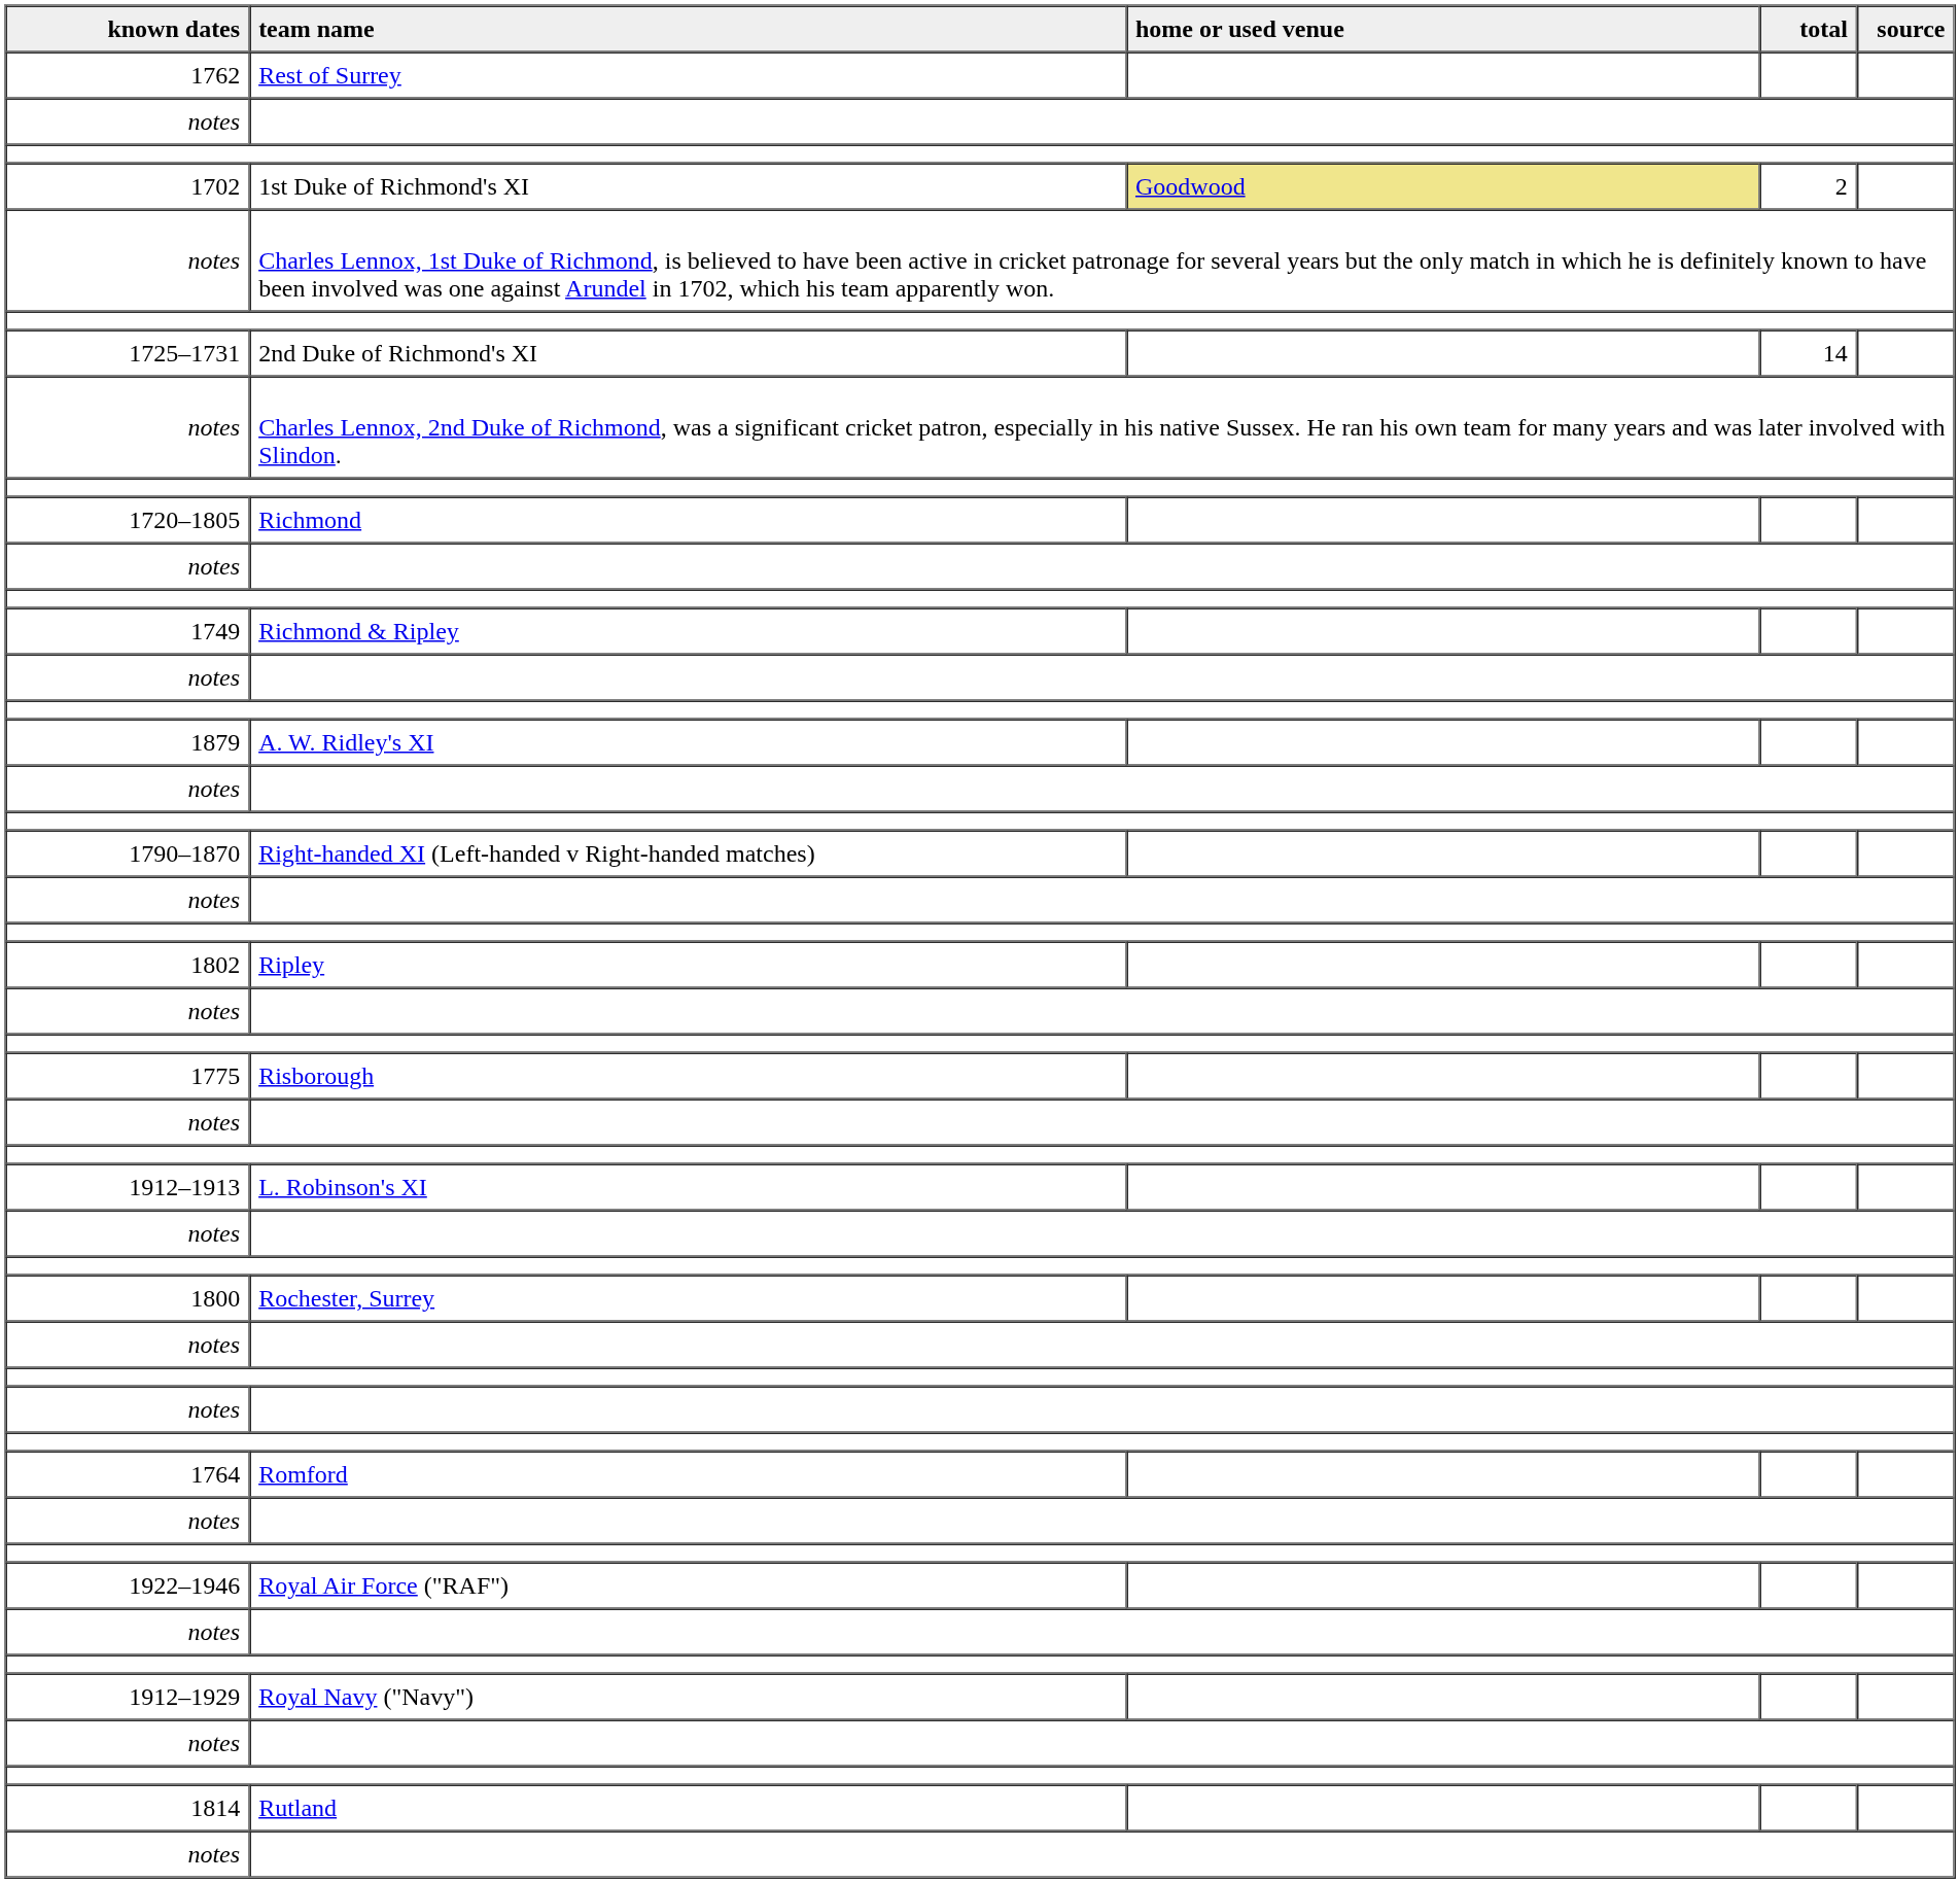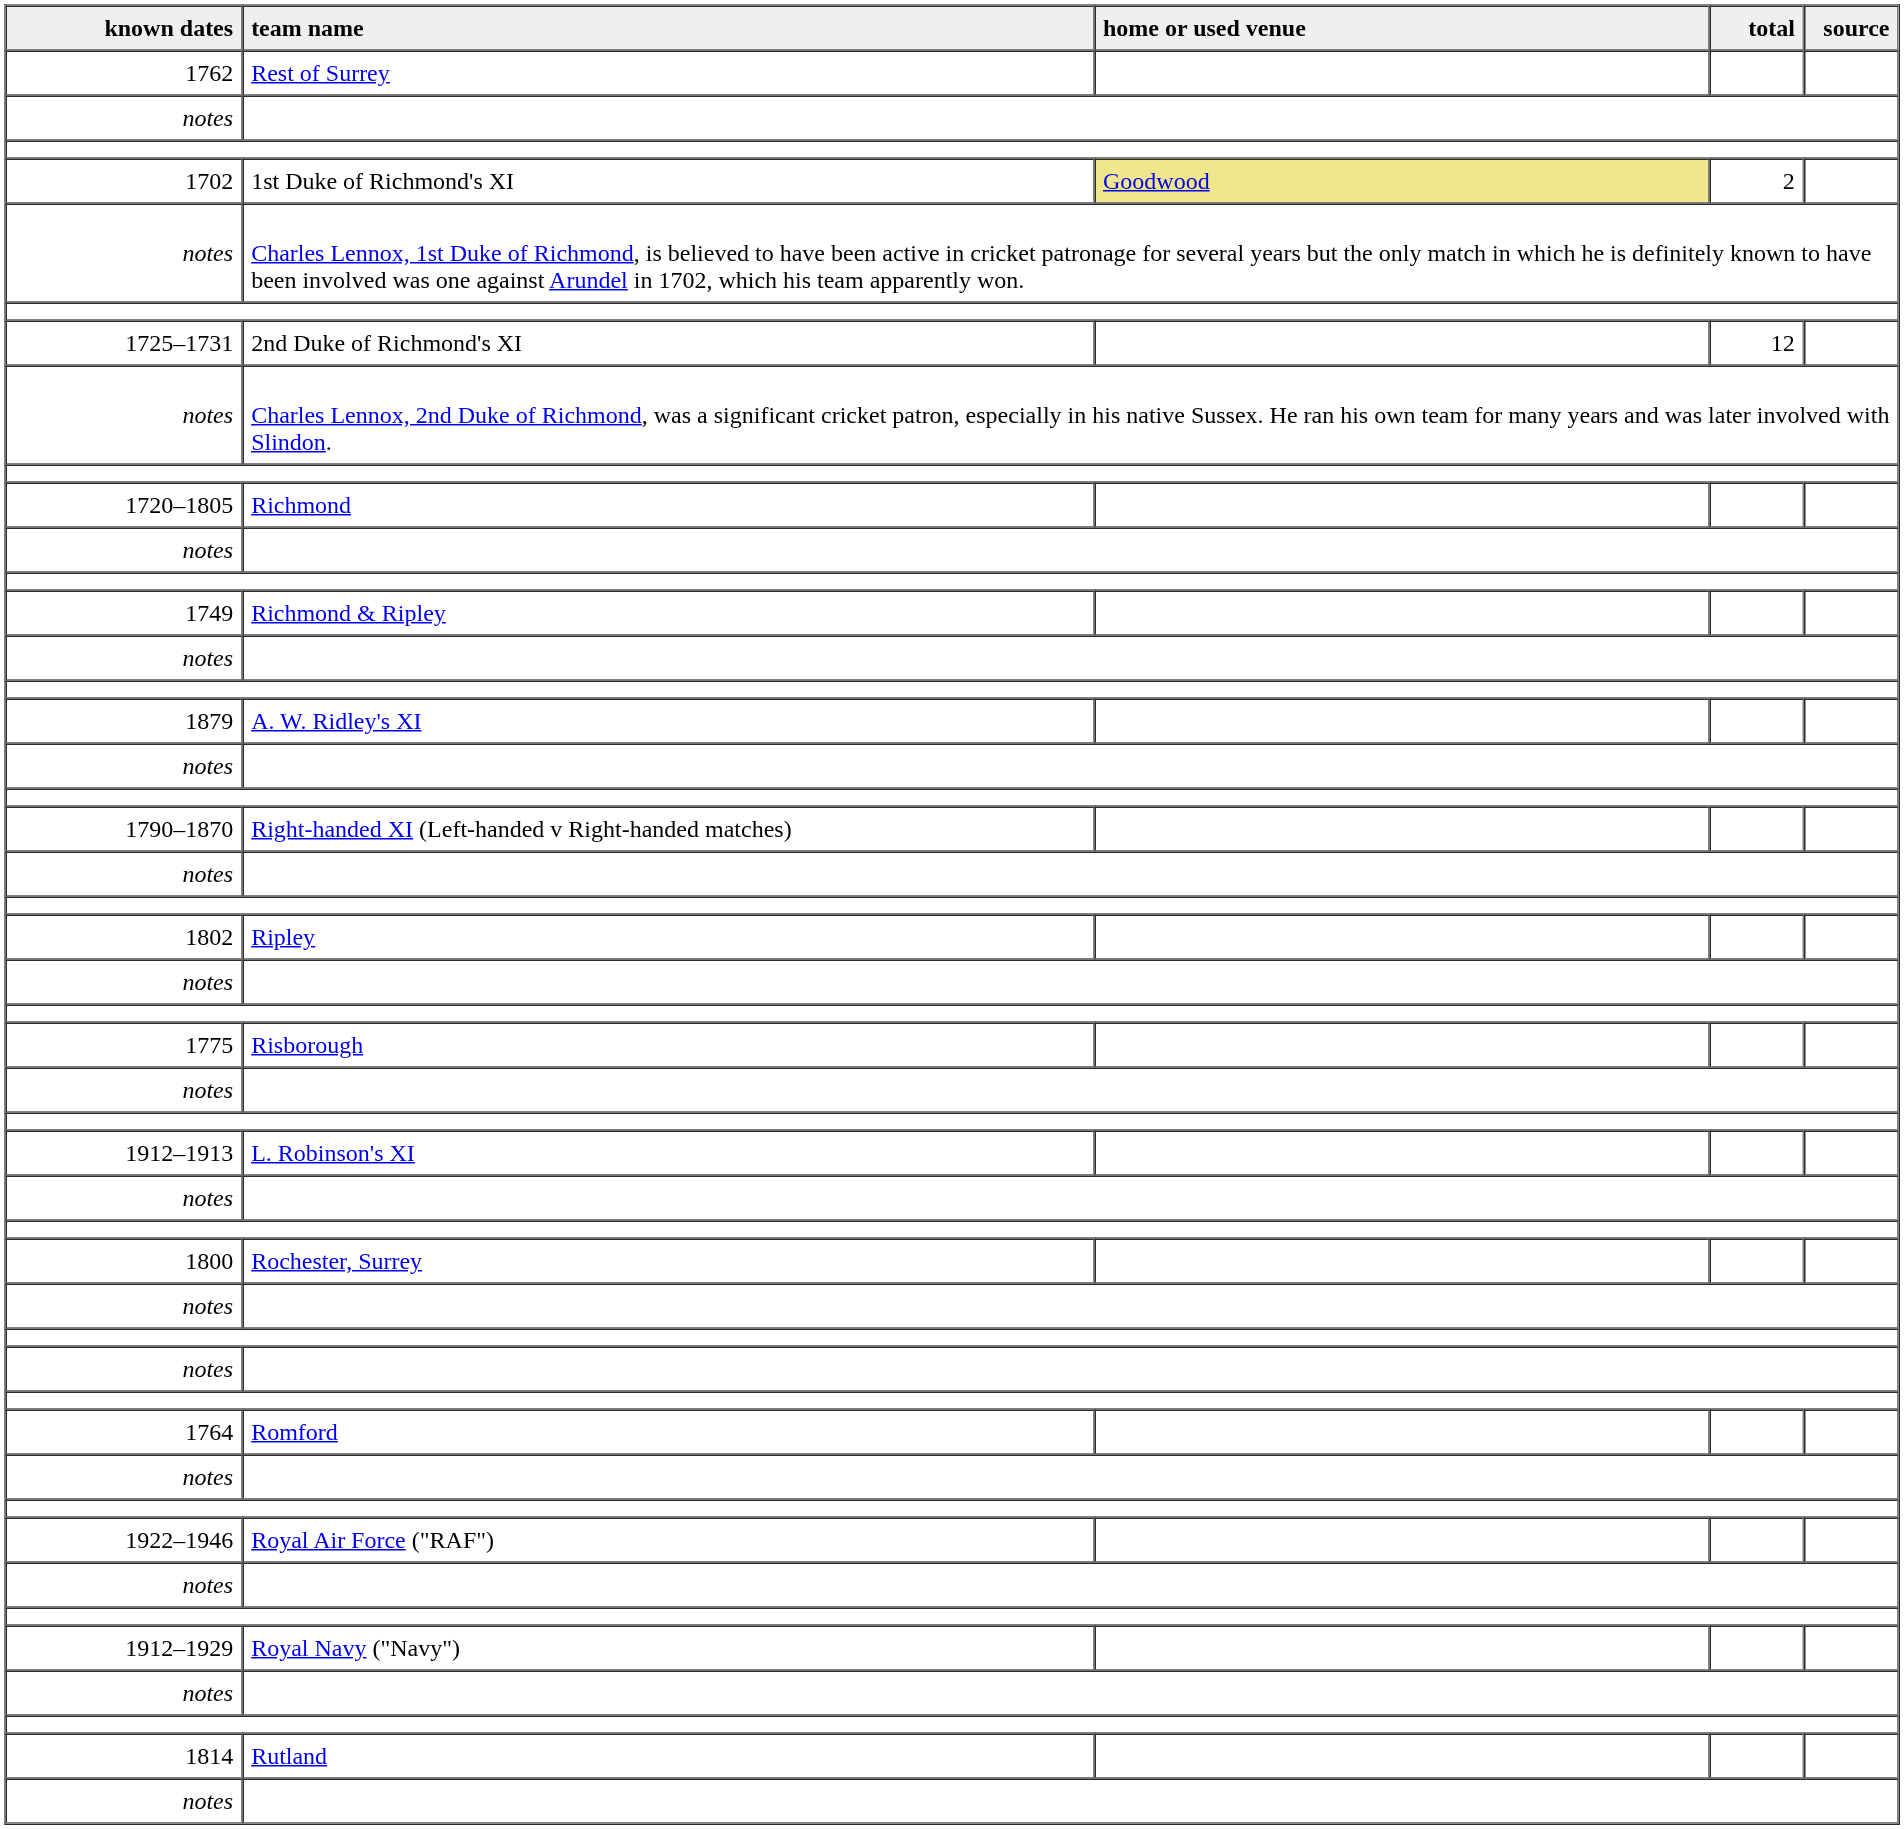2nd Duke of Richmond's XI | total: 14 -> 12
